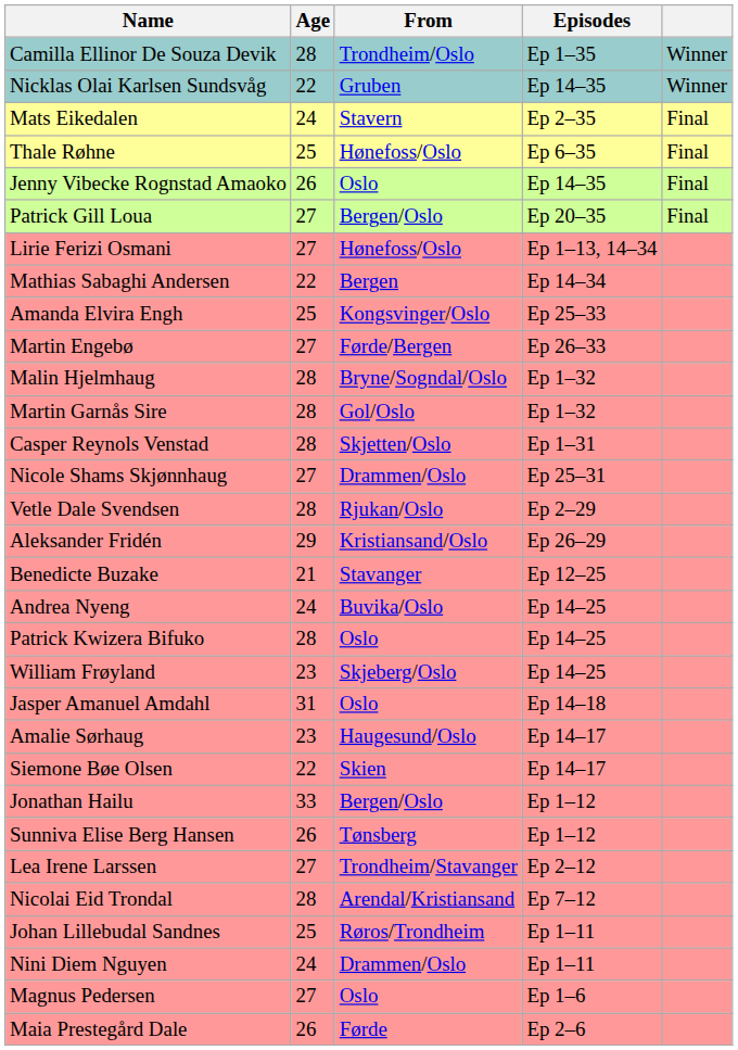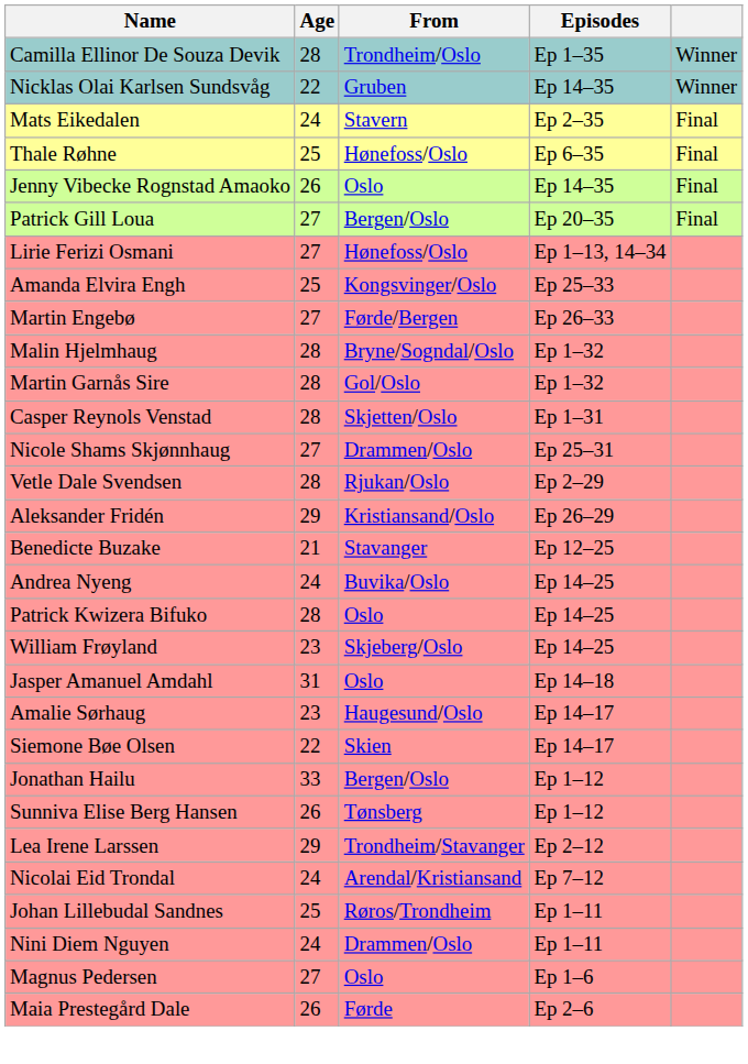- row: Mathias Sabaghi Andersen | 22 | Bergen | Ep 14–34
Lea Irene Larssen | Age: 27 -> 29
Nicolai Eid Trondal | Age: 28 -> 24
